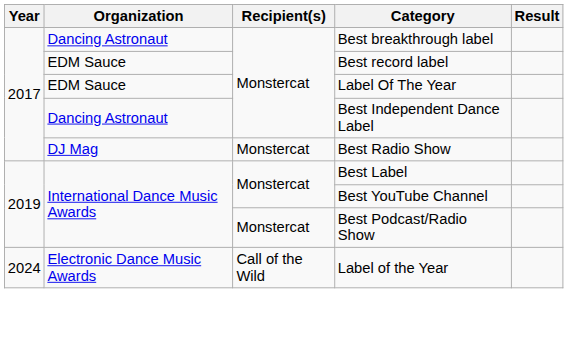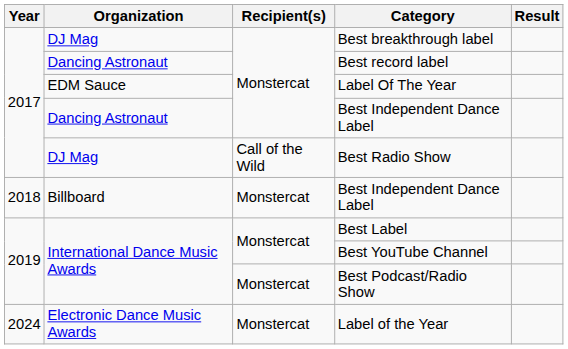Best breakthrough label | Organization: Dancing Astronaut -> DJ Mag
Best record label | Organization: EDM Sauce -> Dancing Astronaut
Best Radio Show | Recipient(s): Monstercat -> Call of the Wild
+ row: 2018 | Billboard | Monstercat | Best Independent Dance Label
Label of the Year | Recipient(s): Call of the Wild -> Monstercat
